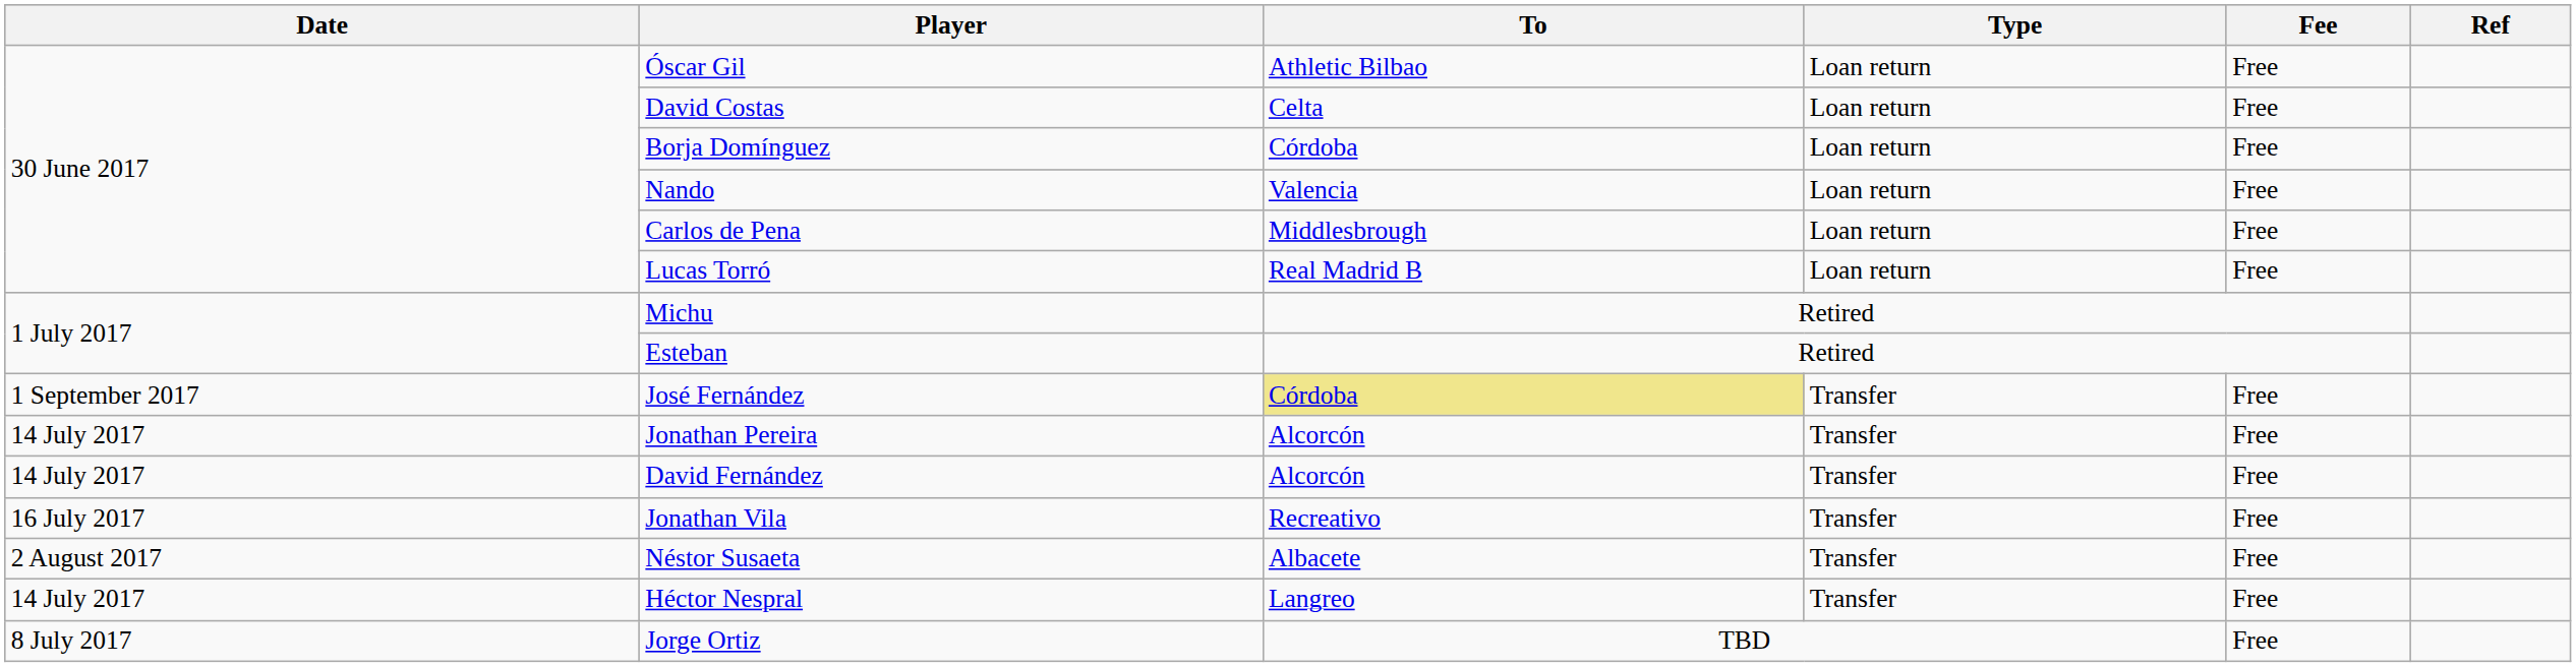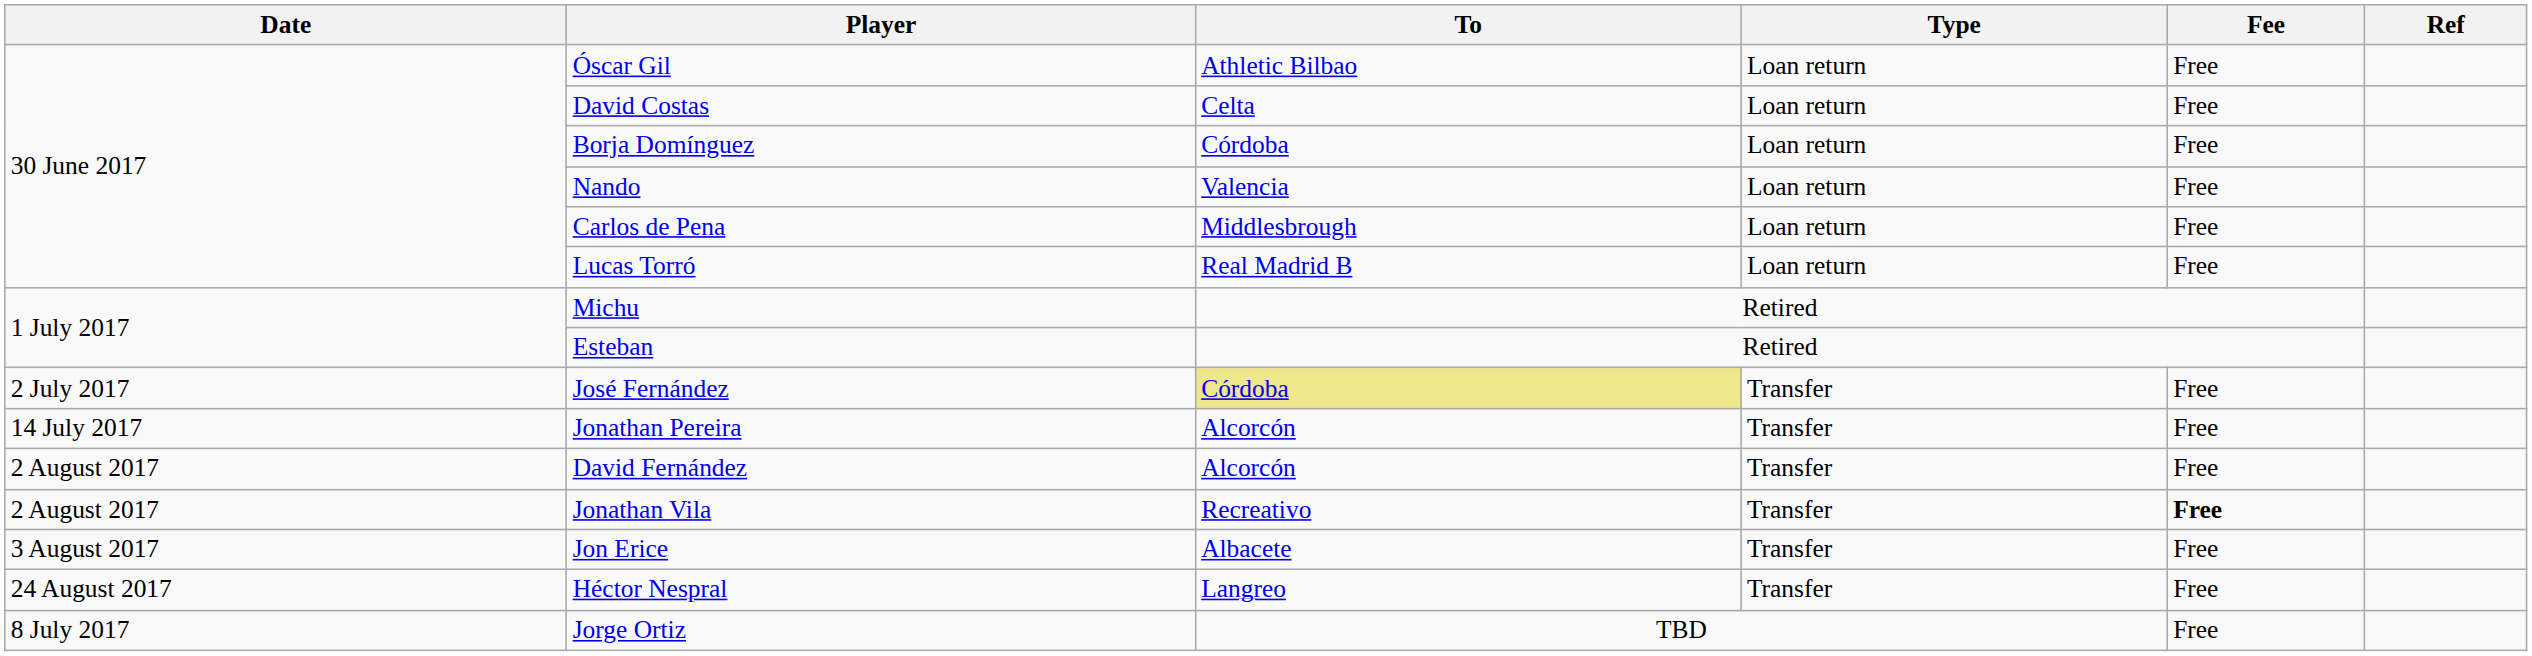José Fernández | Date: 1 September 2017 -> 2 July 2017
David Fernández | Date: 14 July 2017 -> 2 August 2017
Jonathan Vila | Date: 16 July 2017 -> 2 August 2017
Jonathan Vila | Fee: normal -> bold
- row: 2 August 2017 | Néstor Susaeta | Albacete | Transfer | Free
+ row: 3 August 2017 | Jon Erice | Albacete | Transfer | Free
Héctor Nespral | Date: 14 July 2017 -> 24 August 2017
